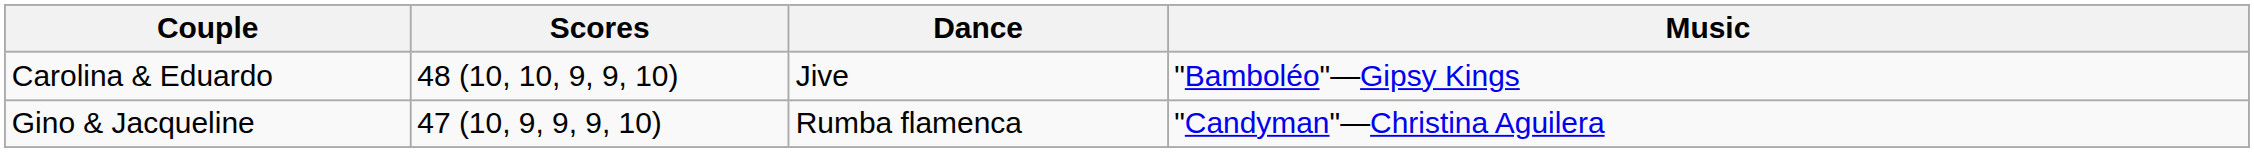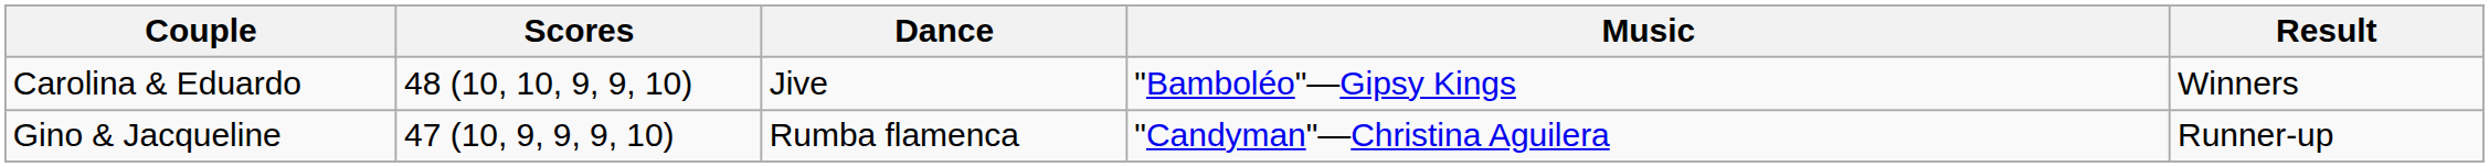+ column: Result | Winners | Runner-up
